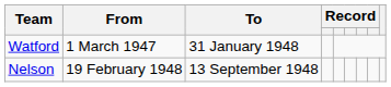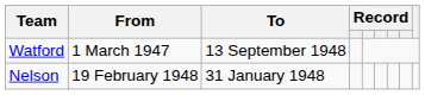Watford | To: 31 January 1948 -> 13 September 1948
Nelson | To: 13 September 1948 -> 31 January 1948
